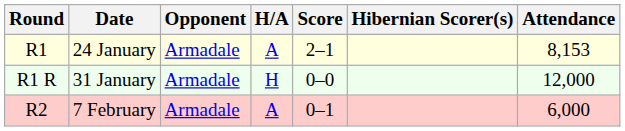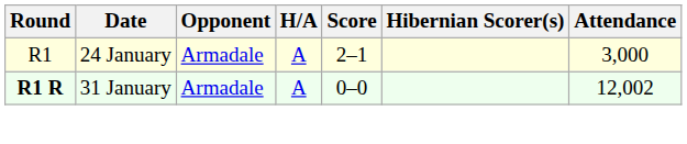24 January | Attendance: 8,153 -> 3,000
31 January | Round: normal -> bold
31 January | H/A: H -> A
31 January | Attendance: 12,000 -> 12,002
- row: R2 | 7 February | Armadale | A | 0–1 | 6,000
